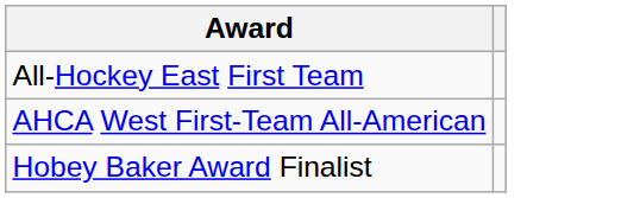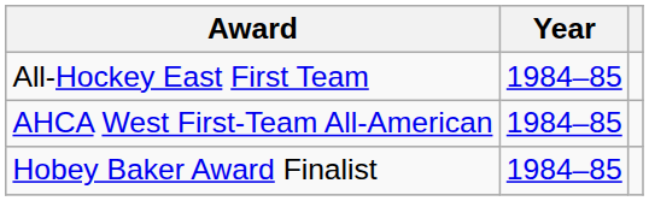+ column: Year | 1984–85 | 1984–85 | 1984–85
